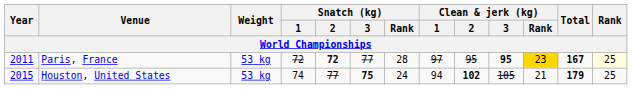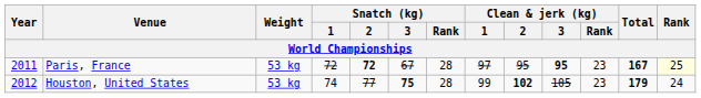Paris, France | Snatch (kg) / 3: 77 -> 67
Paris, France | Clean & jerk (kg) / Rank: gold background -> no background
Houston, United States | Year: 2015 -> 2012
Houston, United States | Snatch (kg) / Rank: 24 -> 28
Houston, United States | Clean & jerk (kg) / 1: 94 -> 99
Houston, United States | Clean & jerk (kg) / Rank: 21 -> 23
Houston, United States | Rank: 25 -> 24
